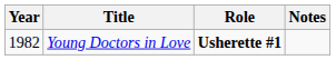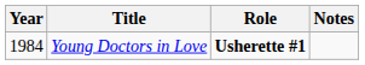Young Doctors in Love | Year: 1982 -> 1984
